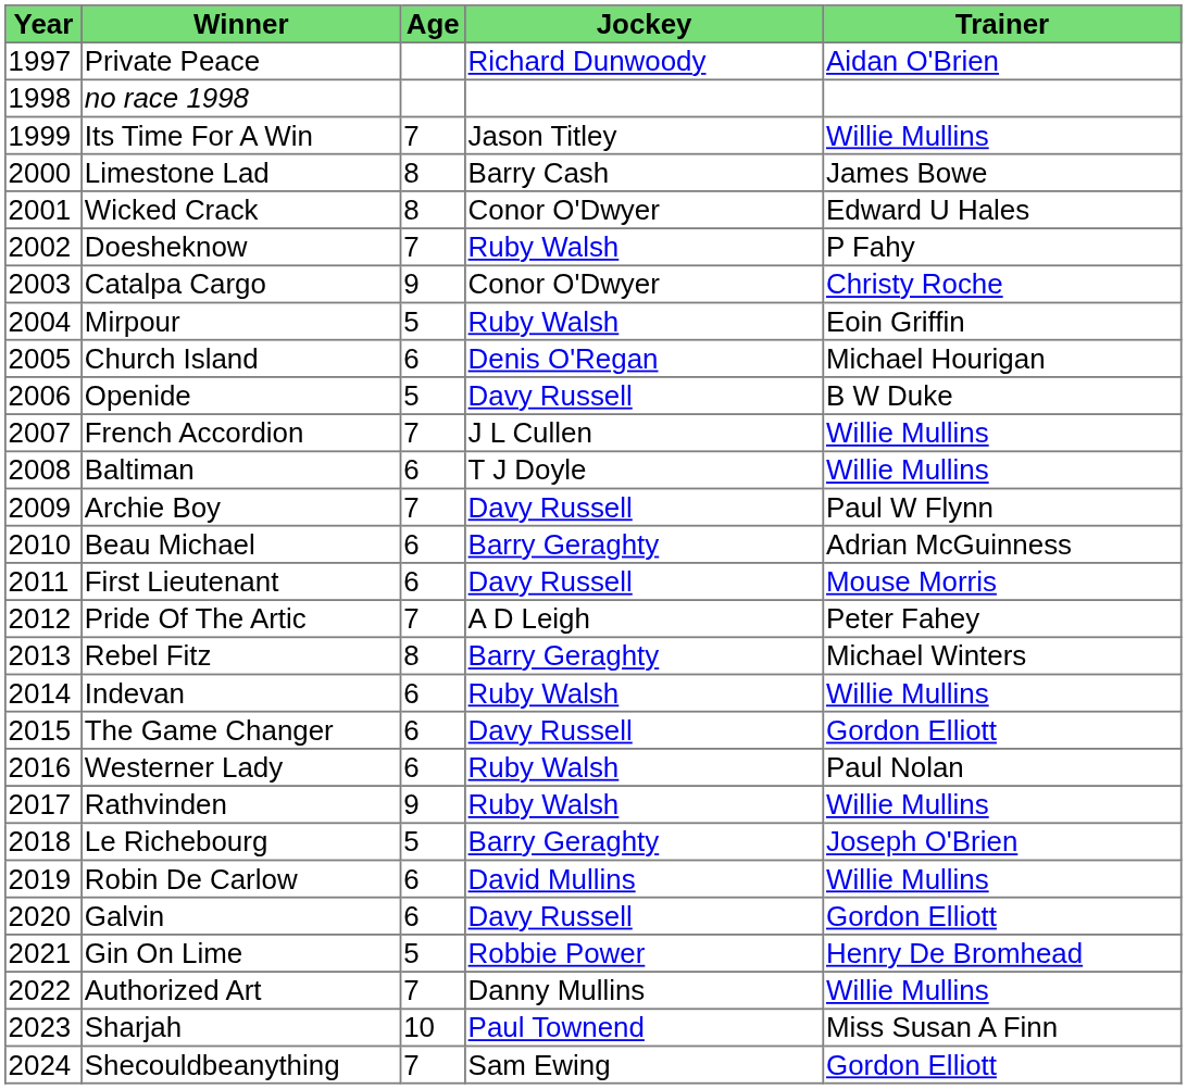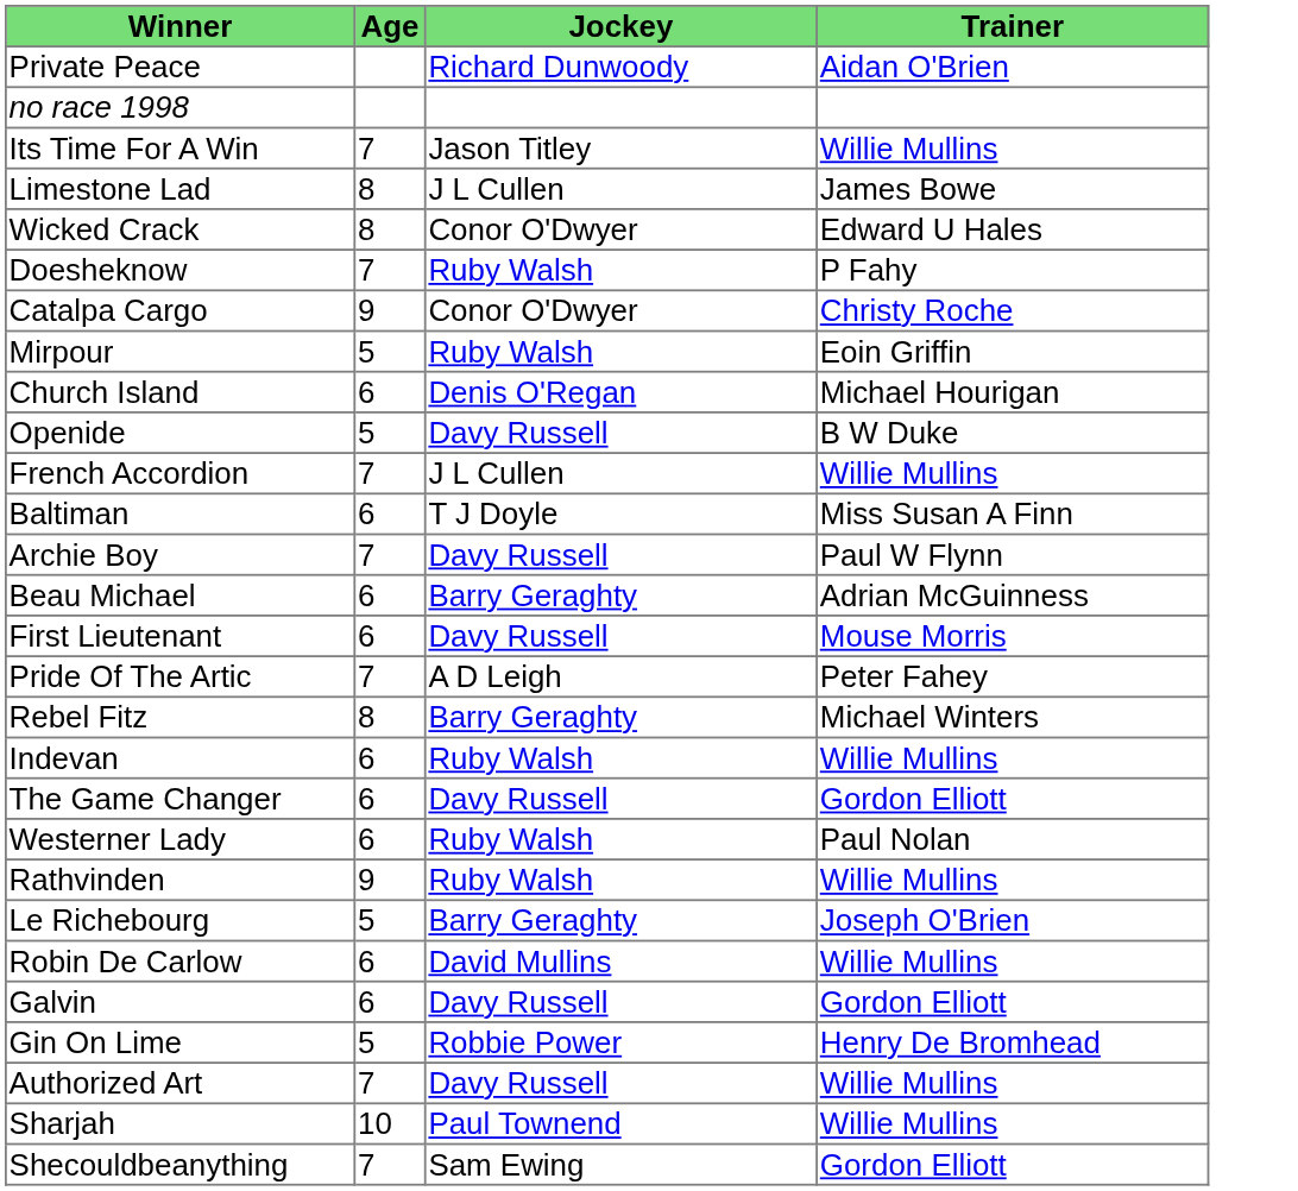- column: Year | 1997 | 1998 | 1999 | 2000 | 2001 | 2002 | 2003 | 2004 | 2005 | 2006 | 2007 | 2008 | 2009 | 2010 | 2011 | 2012 | 2013 | 2014 | 2015 | 2016 | 2017 | 2018 | 2019 | 2020 | 2021 | 2022 | 2023 | 2024
Limestone Lad | Jockey: Barry Cash -> J L Cullen
Baltiman | Trainer: Willie Mullins -> Miss Susan A Finn
Authorized Art | Jockey: Danny Mullins -> Davy Russell
Sharjah | Trainer: Miss Susan A Finn -> Willie Mullins
